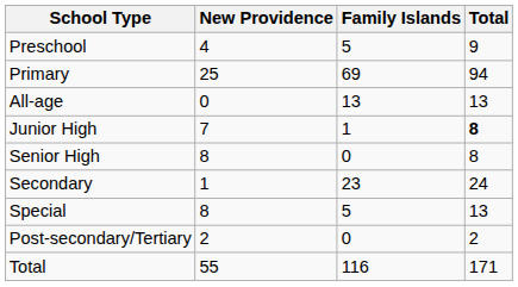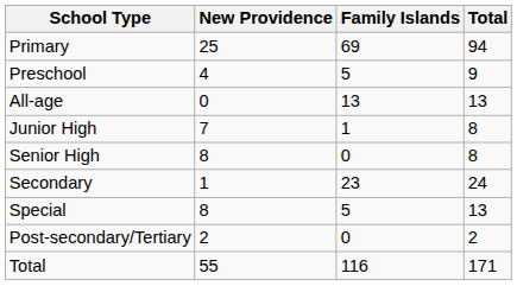rows swapped: Preschool <-> Primary
Junior High | Total: bold -> normal
